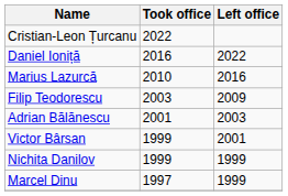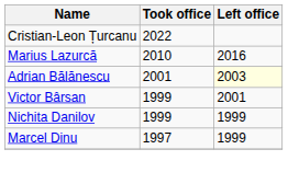- row: Daniel Ioniță | 2016 | 2022
- row: Filip Teodorescu | 2003 | 2009
Adrian Bălănescu | Left office: no background -> lightyellow background
